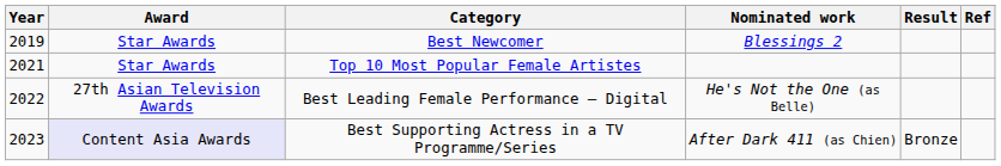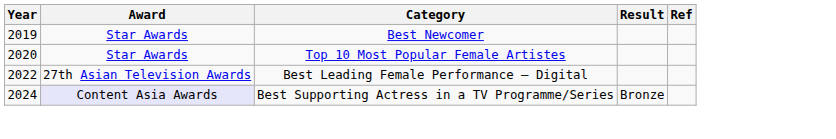- column: Nominated work | Blessings 2 | He's Not the One (as Belle) | After Dark 411 (as Chien)
Top 10 Most Popular Female Artistes | Year: 2021 -> 2020
Best Supporting Actress in a TV Programme/Series | Year: 2023 -> 2024
